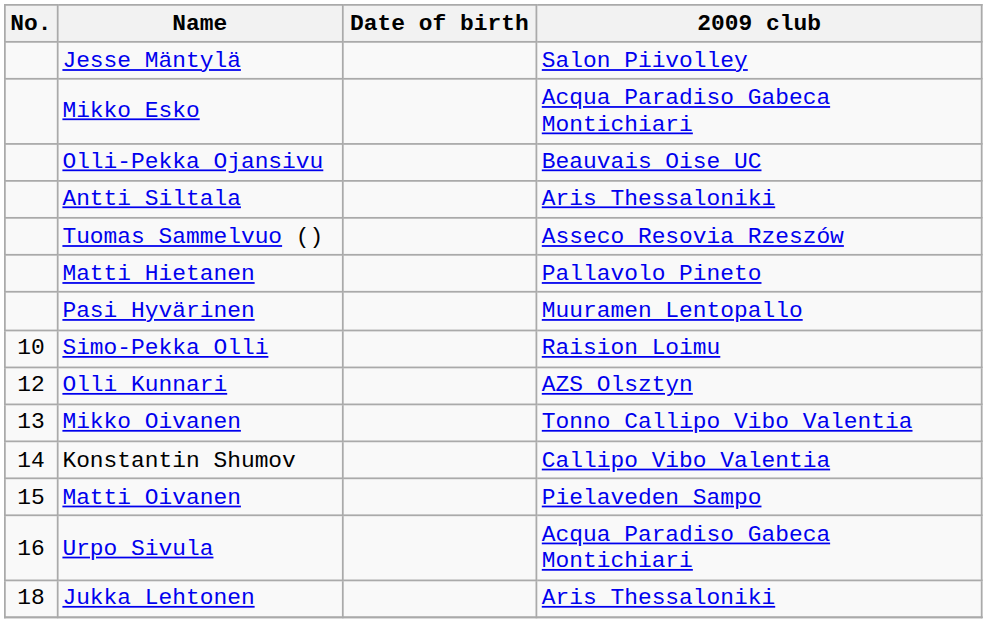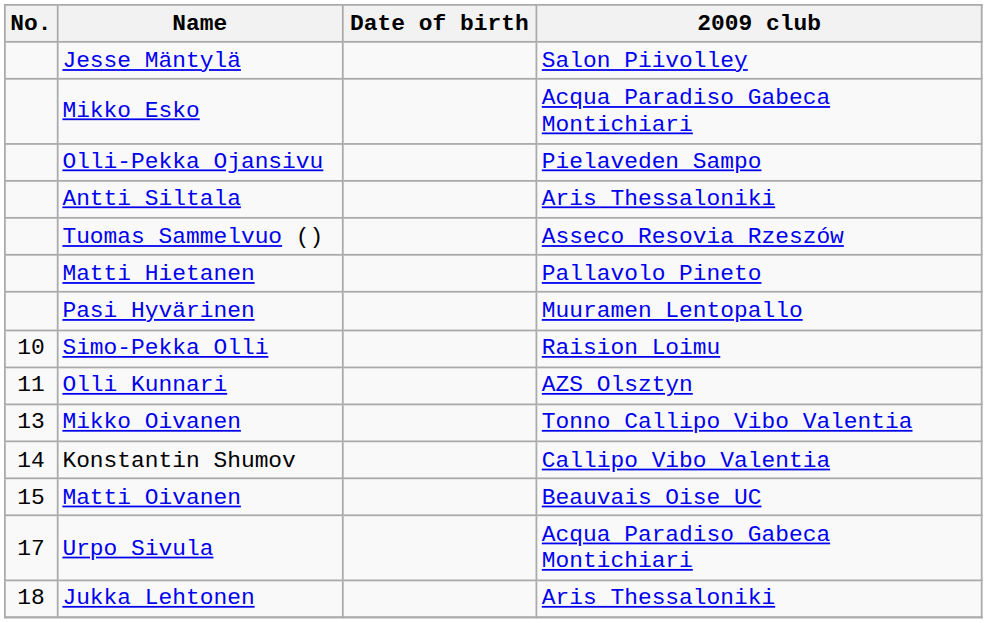Olli-Pekka Ojansivu | 2009 club: Beauvais Oise UC -> Pielaveden Sampo
Olli Kunnari | No.: 12 -> 11
Matti Oivanen | 2009 club: Pielaveden Sampo -> Beauvais Oise UC
Urpo Sivula | No.: 16 -> 17
